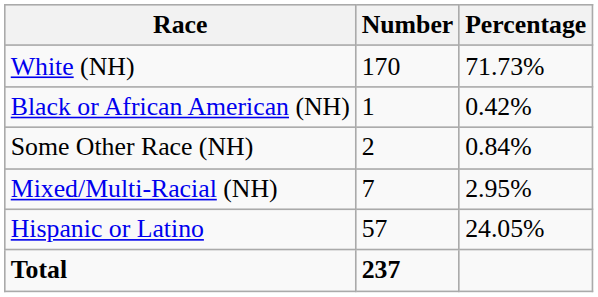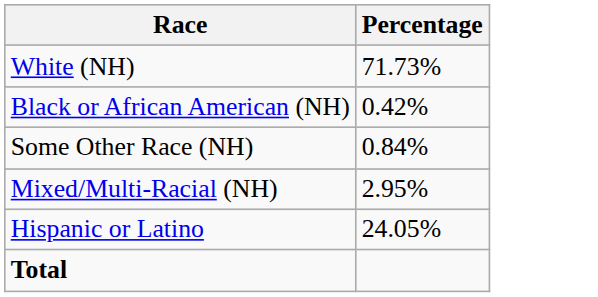- column: Number | 170 | 1 | 2 | 7 | 57 | 237
